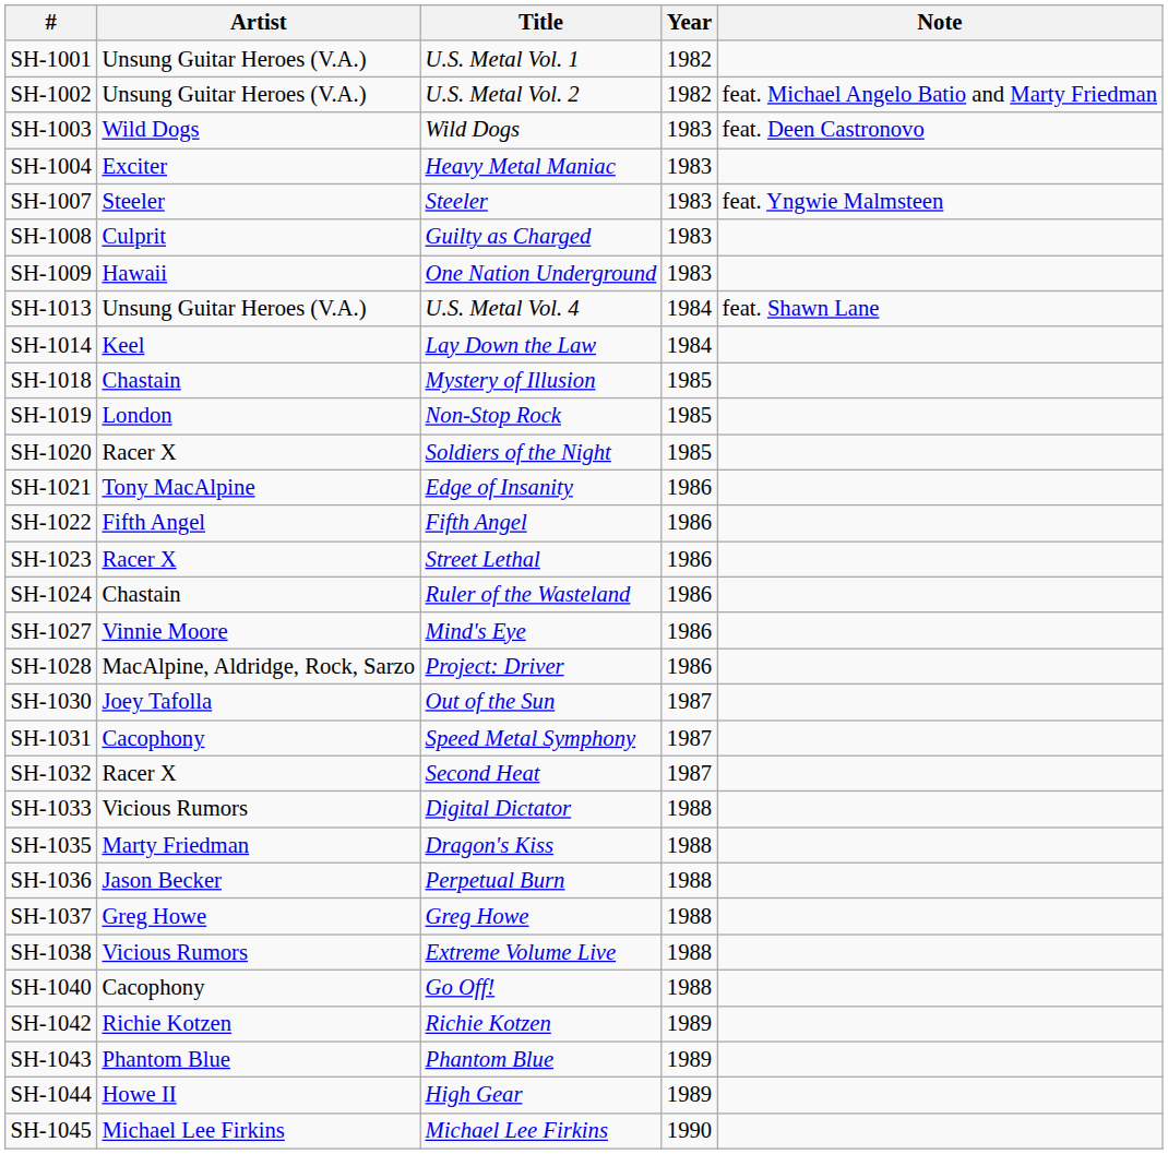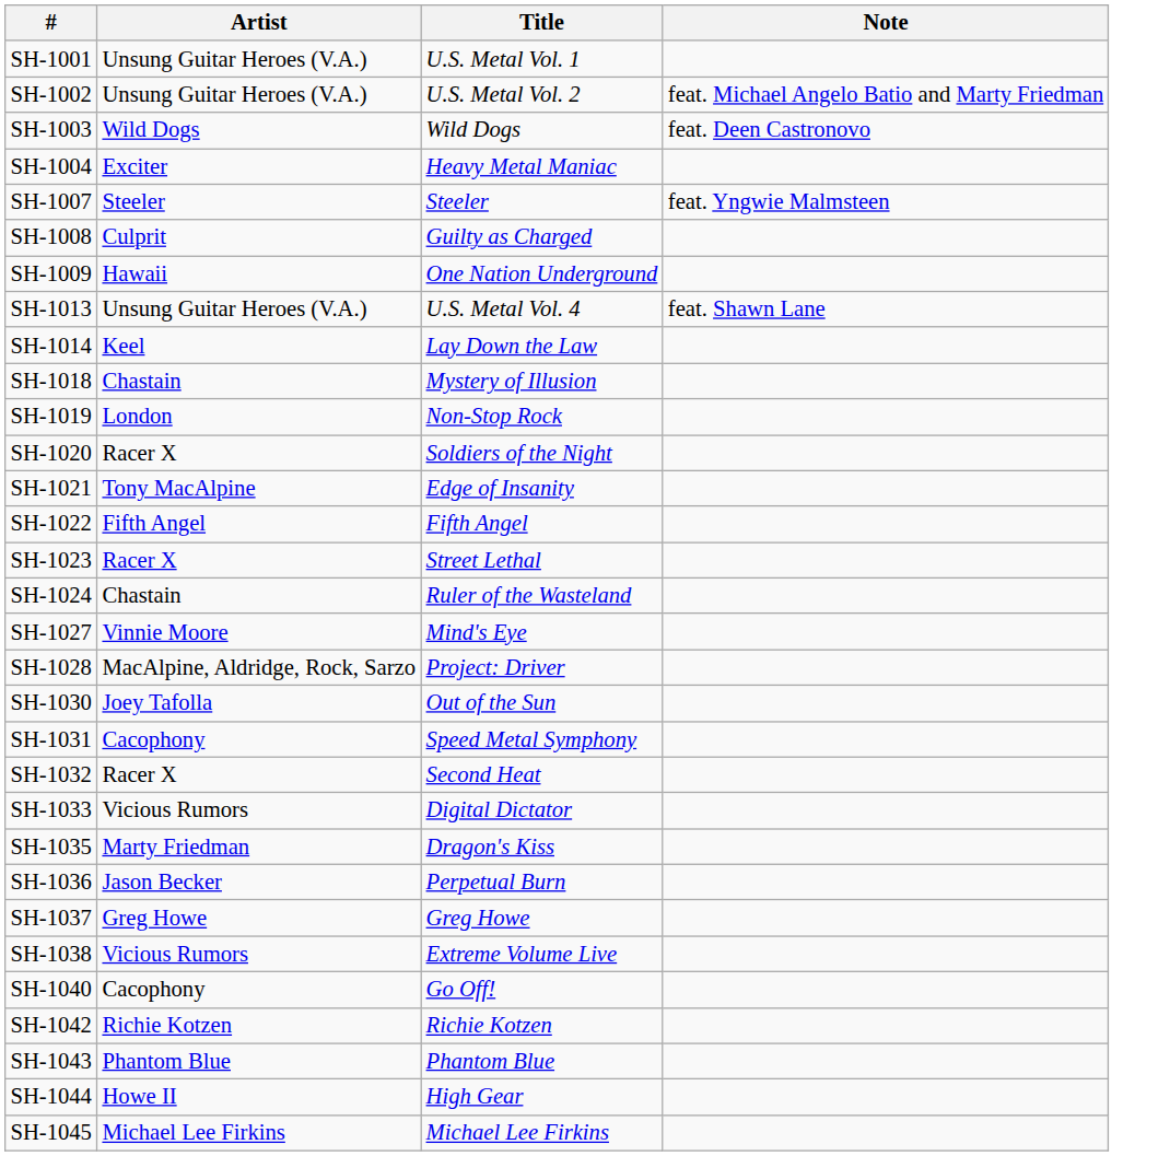- column: Year | 1982 | 1982 | 1983 | 1983 | 1983 | 1983 | 1983 | 1984 | 1984 | 1985 | 1985 | 1985 | 1986 | 1986 | 1986 | 1986 | 1986 | 1986 | 1987 | 1987 | 1987 | 1988 | 1988 | 1988 | 1988 | 1988 | 1988 | 1989 | 1989 | 1989 | 1990
